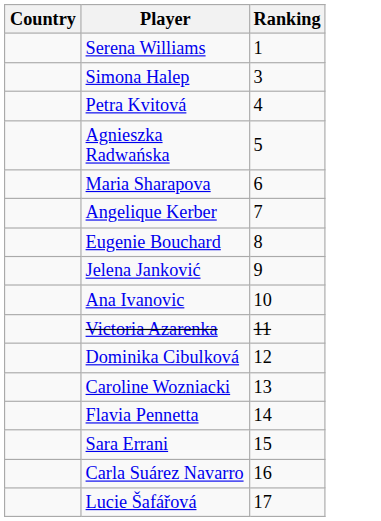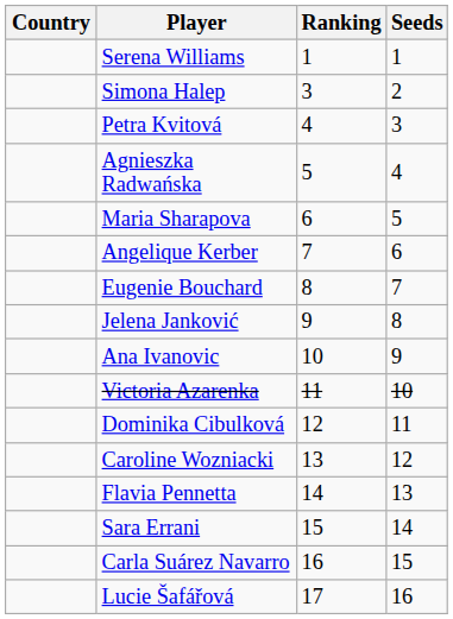+ column: Seeds | 1 | 2 | 3 | 4 | 5 | 6 | 7 | 8 | 9 | 10 | 11 | 12 | 13 | 14 | 15 | 16
